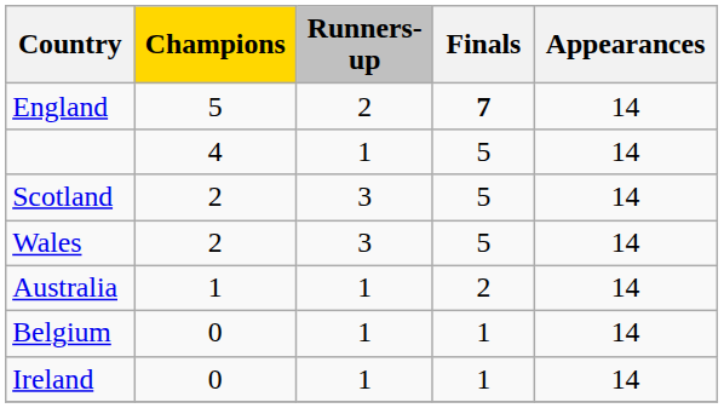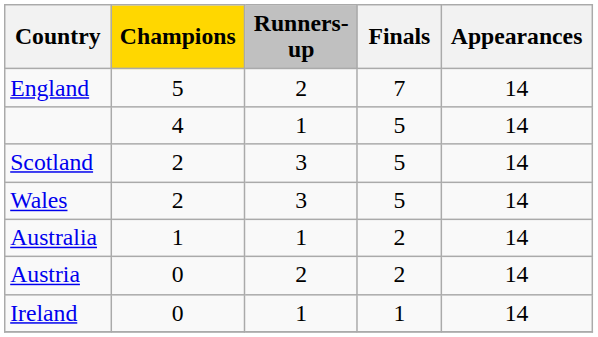England | Finals: bold -> normal
+ row: Austria | 0 | 2 | 2 | 14
- row: Belgium | 0 | 1 | 1 | 14
